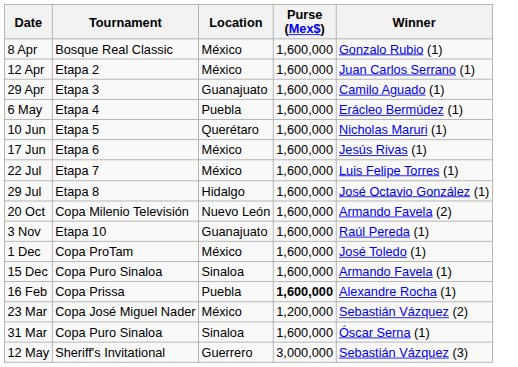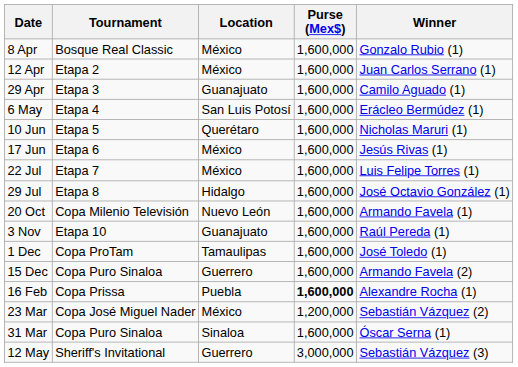6 May | Location: Puebla -> San Luis Potosí
20 Oct | Winner: Armando Favela (2) -> Armando Favela (1)
1 Dec | Location: México -> Tamaulipas
15 Dec | Location: Sinaloa -> Guerrero
15 Dec | Winner: Armando Favela (1) -> Armando Favela (2)
